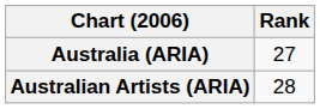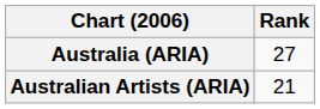Australian Artists (ARIA) | Rank: 28 -> 21
